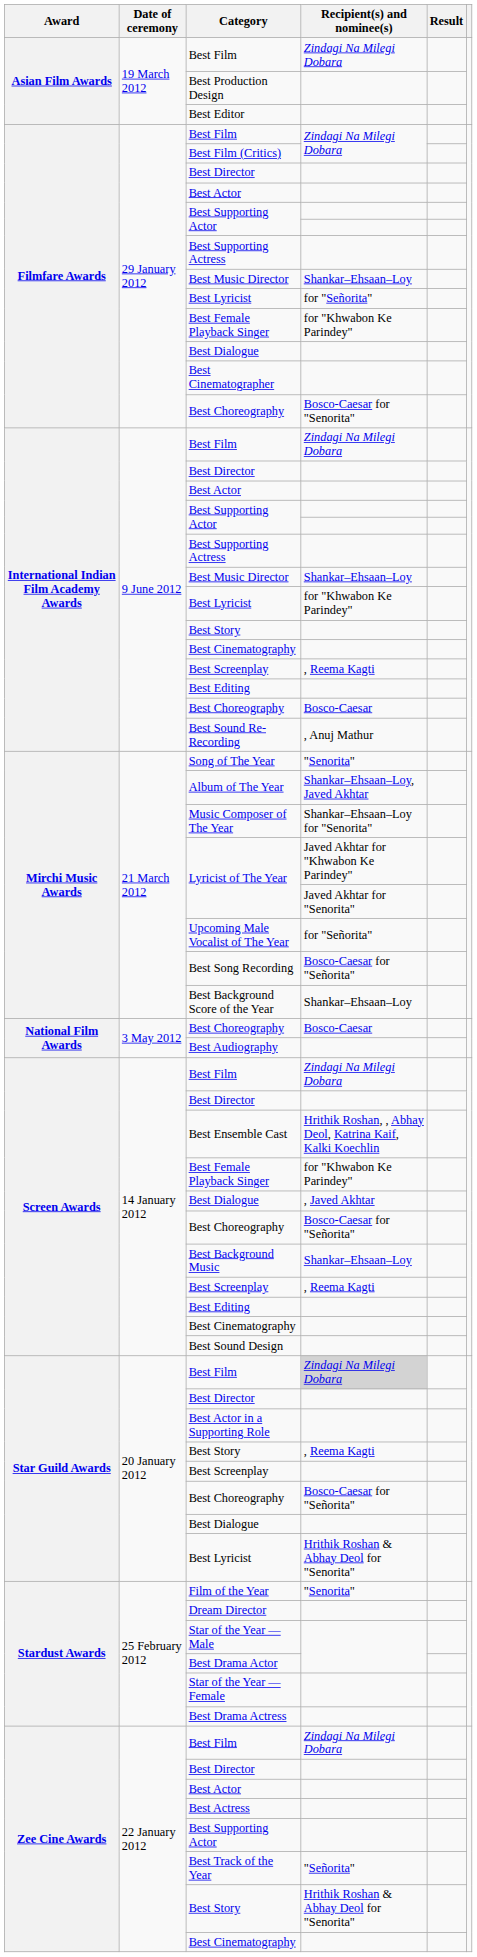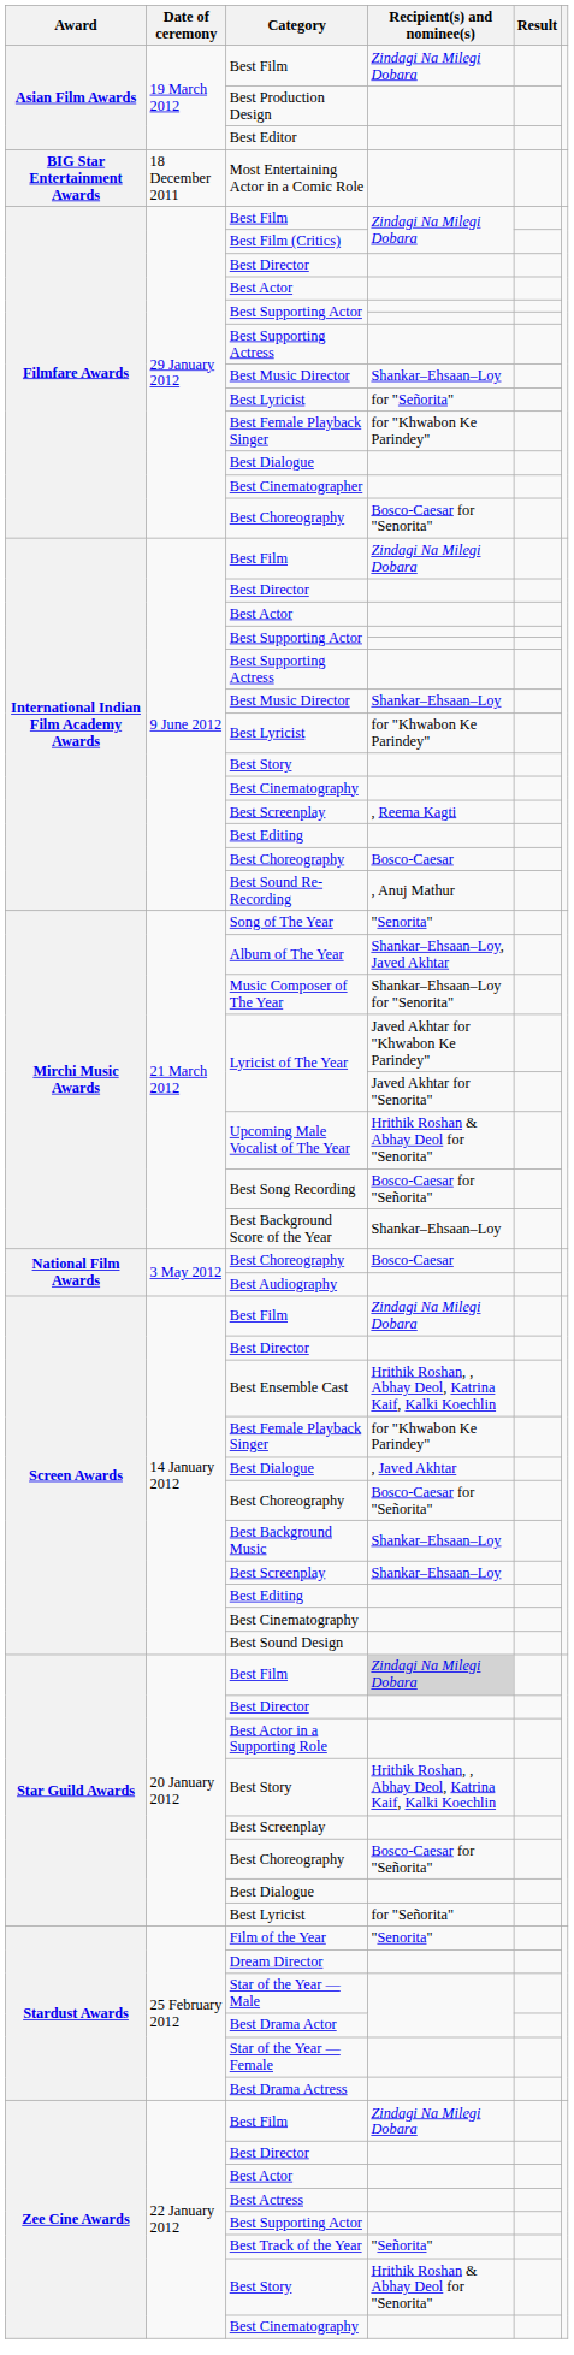+ row: BIG Star Entertainment Awards | 18 December 2011 | Most Entertaining Actor in a Comic Role
Upcoming Male Vocalist of The Year | Recipient(s) and nominee(s): for "Señorita" -> Hrithik Roshan & Abhay Deol for "Senorita"
Screen Awards / Best Screenplay | Recipient(s) and nominee(s): , Reema Kagti -> Shankar–Ehsaan–Loy
Star Guild Awards / Best Story | Recipient(s) and nominee(s): , Reema Kagti -> Hrithik Roshan, , Abhay Deol, Katrina Kaif, Kalki Koechlin
Star Guild Awards / Best Lyricist | Recipient(s) and nominee(s): Hrithik Roshan & Abhay Deol for "Senorita" -> for "Señorita"
